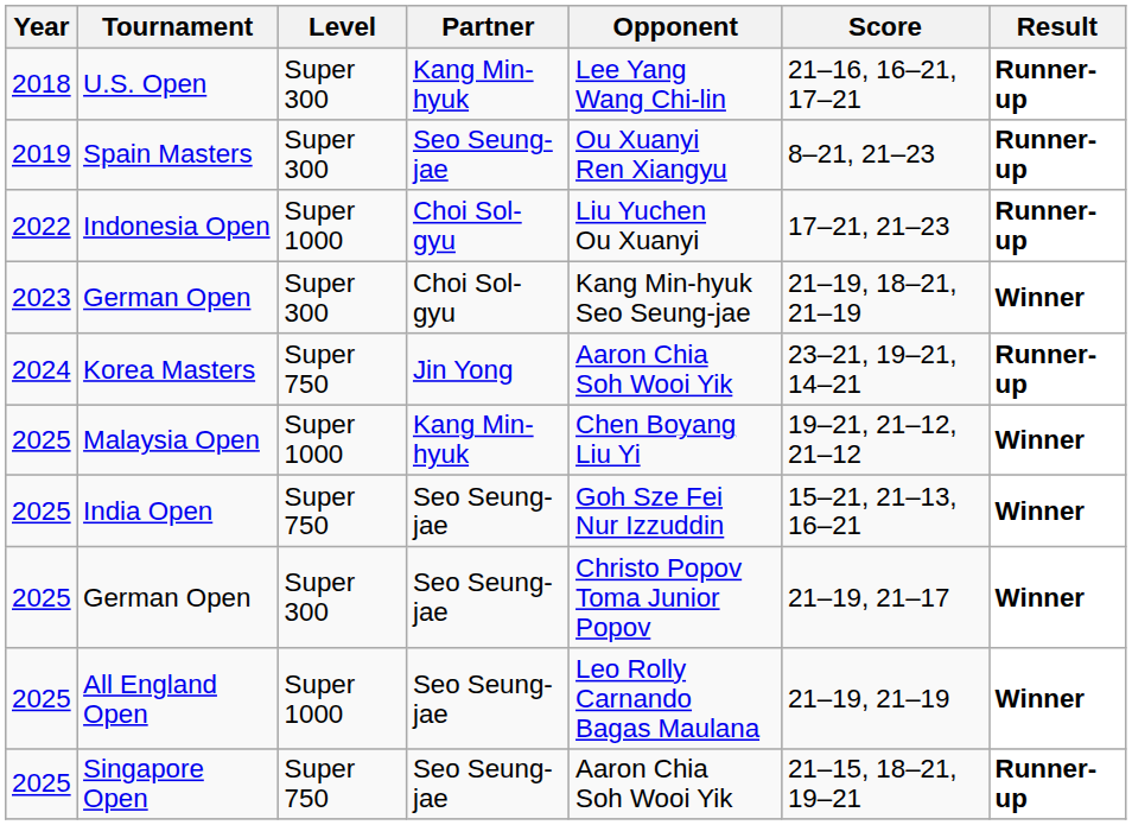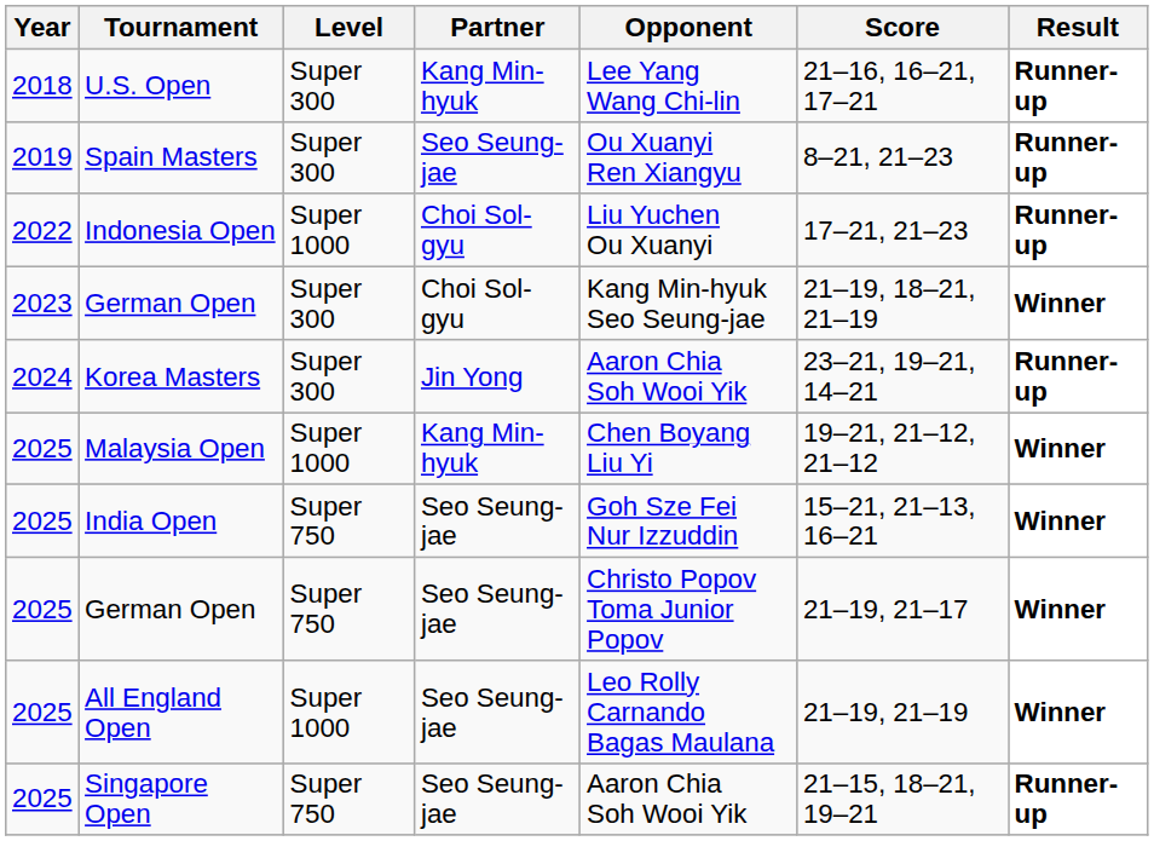Korea Masters | Level: Super 750 -> Super 300
2025 / German Open | Level: Super 300 -> Super 750
